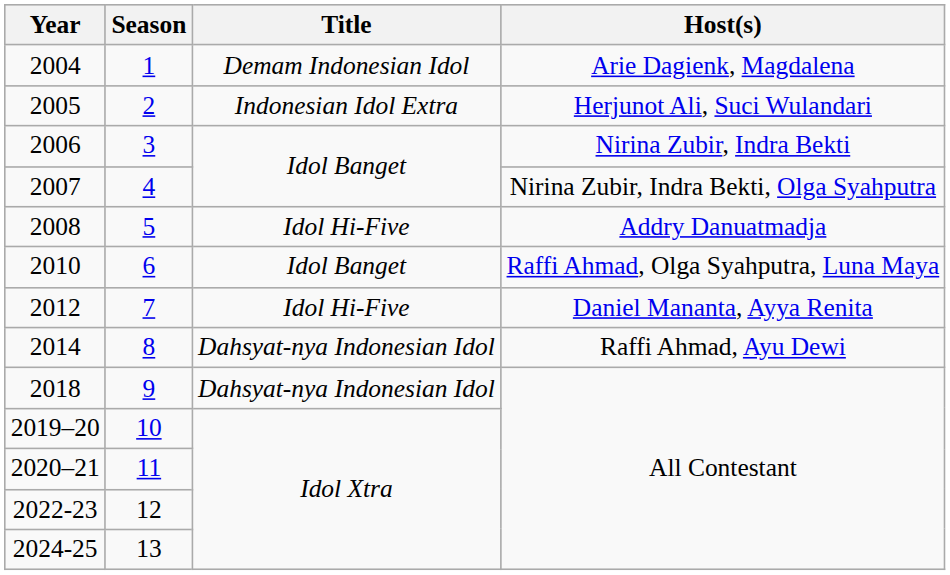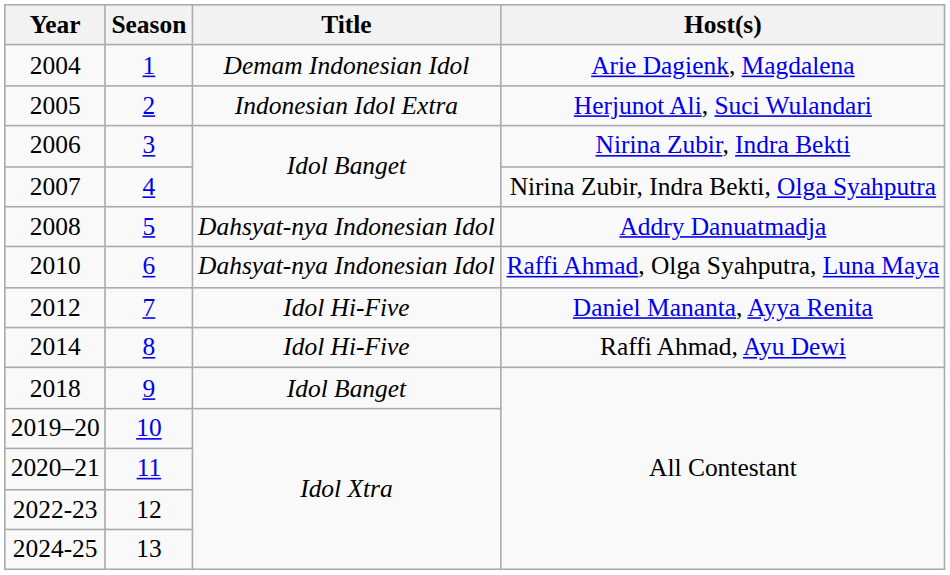2008 | Title: Idol Hi-Five -> Dahsyat-nya Indonesian Idol
2010 | Title: Idol Banget -> Dahsyat-nya Indonesian Idol
2014 | Title: Dahsyat-nya Indonesian Idol -> Idol Hi-Five
2018 | Title: Dahsyat-nya Indonesian Idol -> Idol Banget
